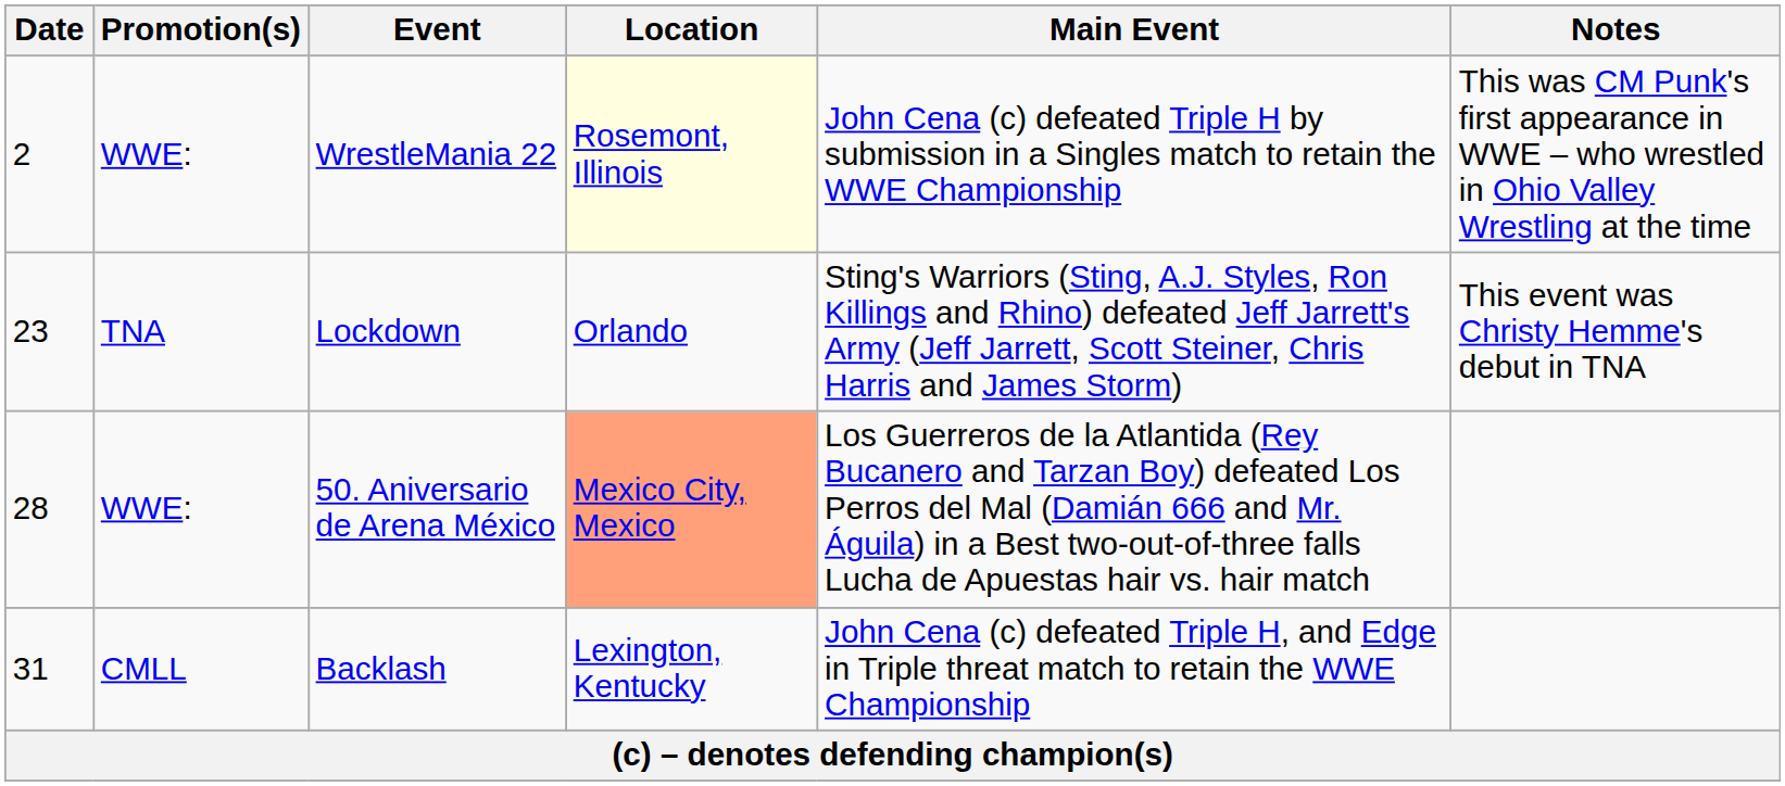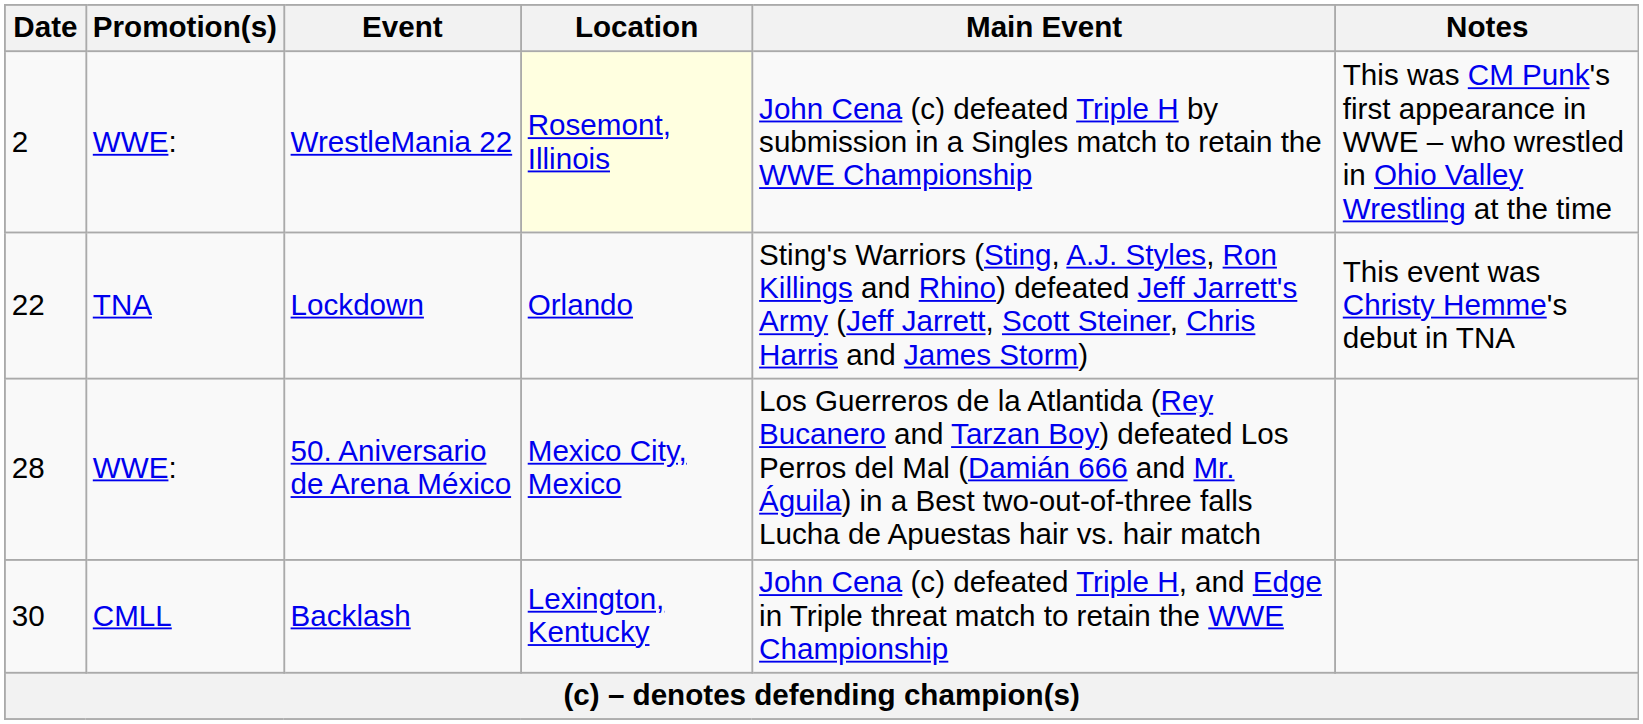Lockdown | Date: 23 -> 22
50. Aniversario de Arena México | Location: lightsalmon background -> no background
Backlash | Date: 31 -> 30
